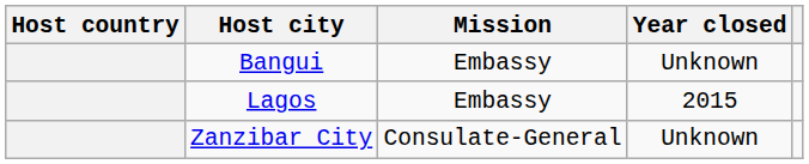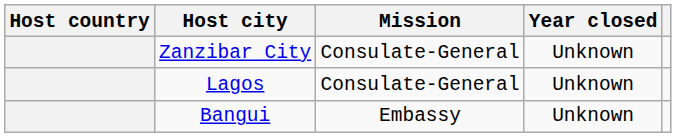rows swapped: Bangui <-> Zanzibar City
Lagos | Mission: Embassy -> Consulate-General
Lagos | Year closed: 2015 -> Unknown
